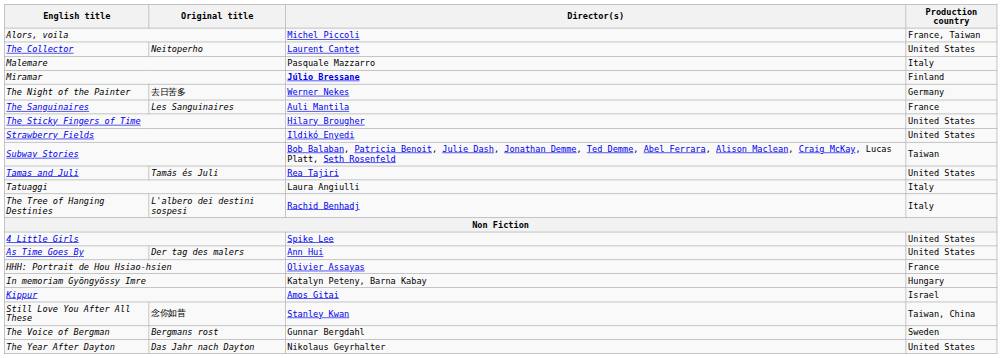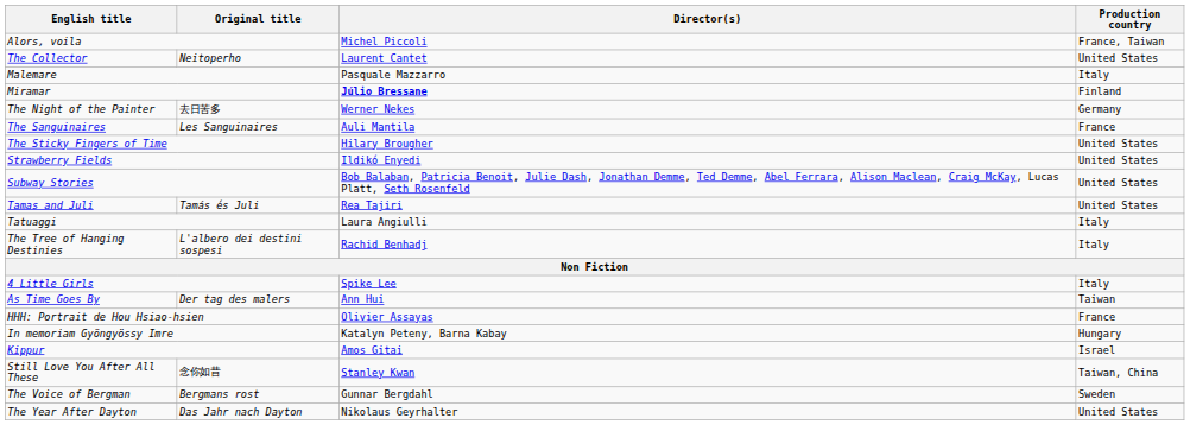Subway Stories | Production country: Taiwan -> United States
4 Little Girls | Production country: United States -> Italy
As Time Goes By | Production country: United States -> Taiwan
